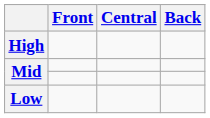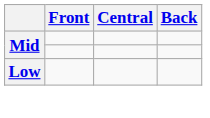- row: High
